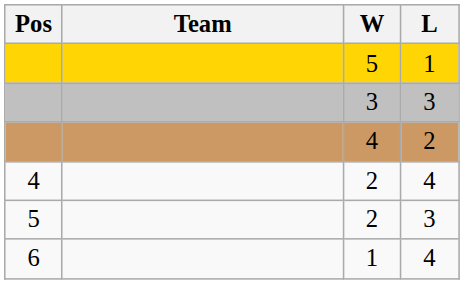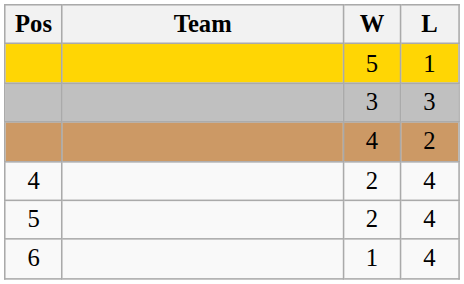5 / 2 | L: 3 -> 4
